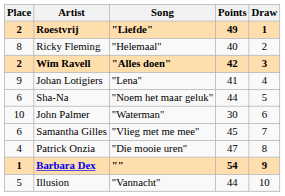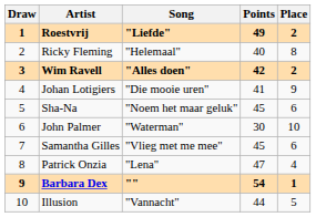columns swapped: Draw <-> Place
Johan Lotigiers | Song: "Lena" -> "Die mooie uren"
Sha-Na | Points: 44 -> 45
Patrick Onzia | Song: "Die mooie uren" -> "Lena"
